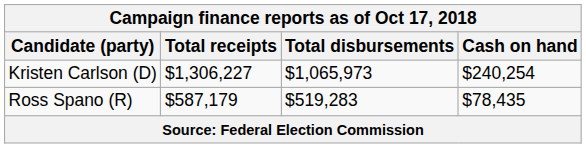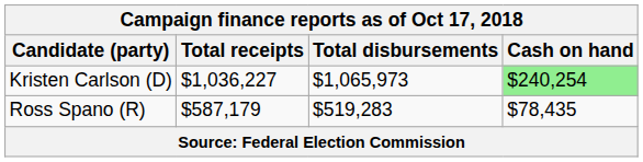Kristen Carlson (D) | Total receipts: $1,306,227 -> $1,036,227
Kristen Carlson (D) | Cash on hand: no background -> lightgreen background
